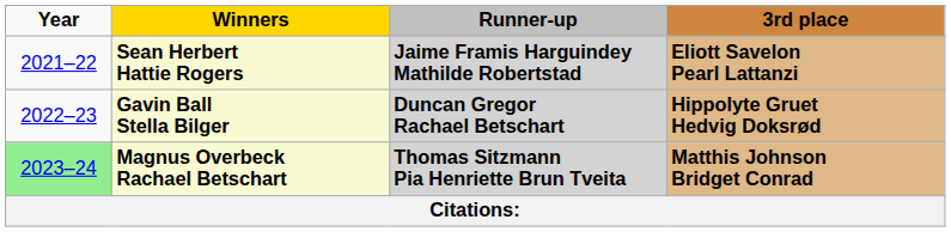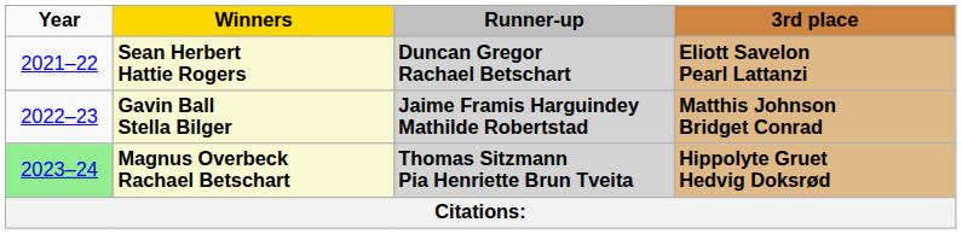Sean Herbert Hattie Rogers | Runner-up: Jaime Framis Harguindey Mathilde Robertstad -> Duncan Gregor Rachael Betschart
Gavin Ball Stella Bilger | Runner-up: Duncan Gregor Rachael Betschart -> Jaime Framis Harguindey Mathilde Robertstad
Gavin Ball Stella Bilger | 3rd place: Hippolyte Gruet Hedvig Doksrød -> Matthis Johnson Bridget Conrad
Magnus Overbeck Rachael Betschart | 3rd place: Matthis Johnson Bridget Conrad -> Hippolyte Gruet Hedvig Doksrød
